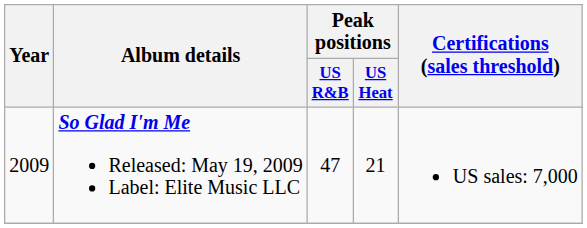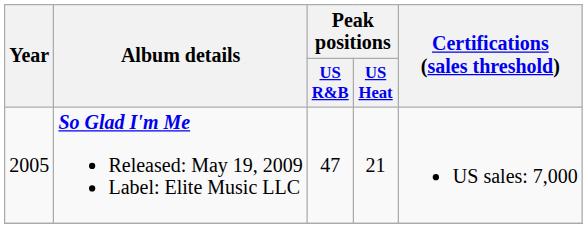So Glad I'm Me Released: May 19, 2009 Label: Elite Music LLC | Year: 2009 -> 2005
